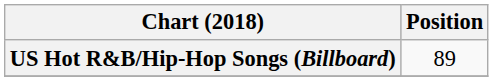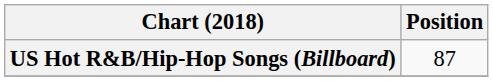US Hot R&B/Hip-Hop Songs (Billboard) | Position: 89 -> 87
